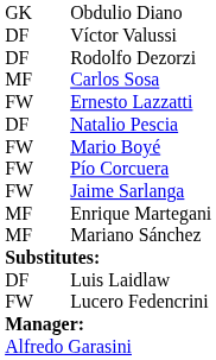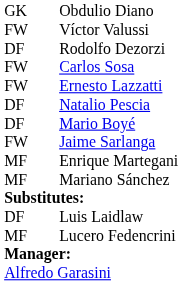Víctor Valussi | column 1: DF -> FW
Carlos Sosa | column 1: MF -> FW
Mario Boyé | column 1: FW -> DF
- row: FW | Pío Corcuera
Lucero Fedencrini | column 1: FW -> MF
